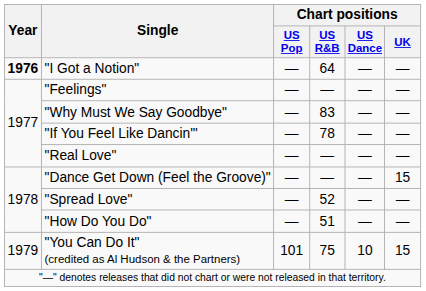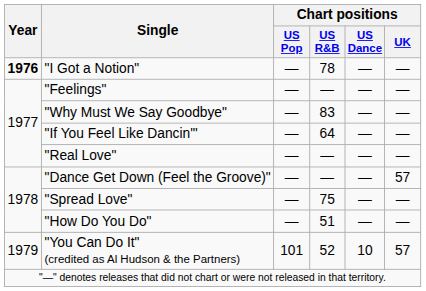"I Got a Notion" | Chart positions / US R&B: 64 -> 78
"If You Feel Like Dancin'" | Chart positions / US R&B: 78 -> 64
"Dance Get Down (Feel the Groove)" | Chart positions / UK: 15 -> 57
"Spread Love" | Chart positions / US R&B: 52 -> 75
"You Can Do It" (credited as Al Hudson & the Partners) | Chart positions / US R&B: 75 -> 52
"You Can Do It" (credited as Al Hudson & the Partners) | Chart positions / UK: 15 -> 57
